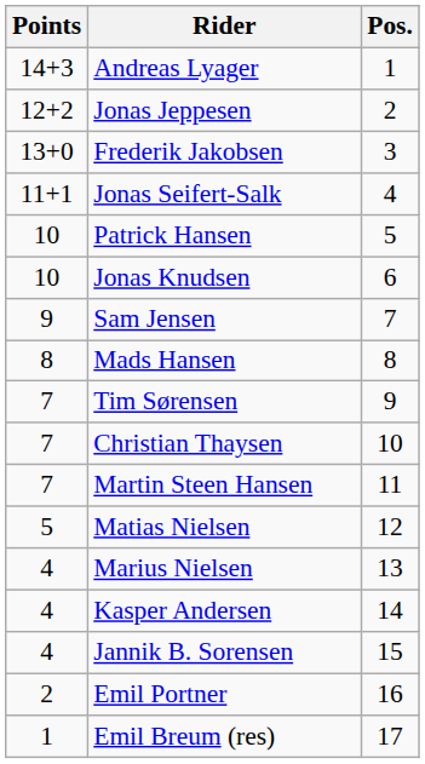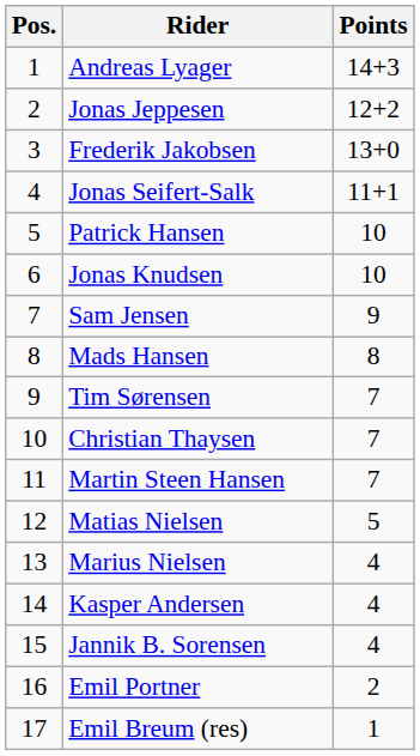columns swapped: Pos. <-> Points
